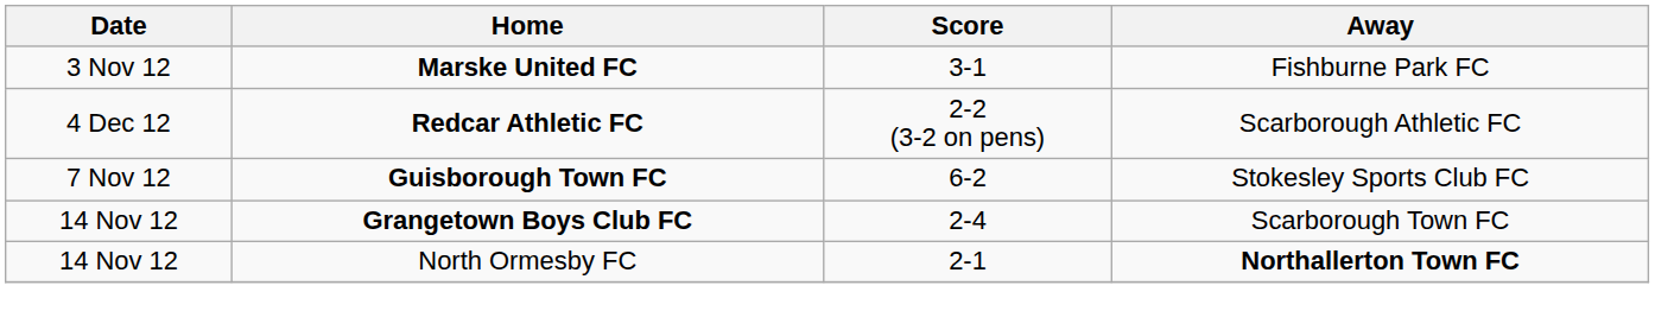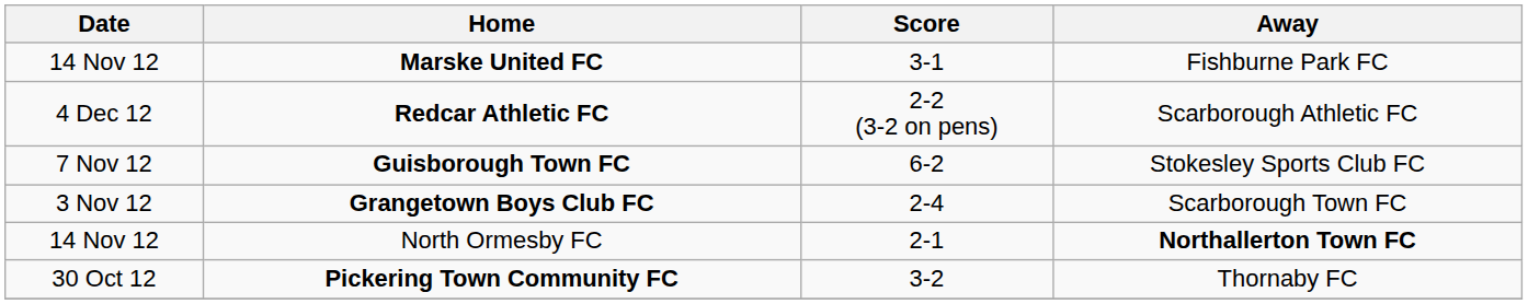Marske United FC | Date: 3 Nov 12 -> 14 Nov 12
Grangetown Boys Club FC | Date: 14 Nov 12 -> 3 Nov 12
+ row: 30 Oct 12 | Pickering Town Community FC | 3-2 | Thornaby FC
